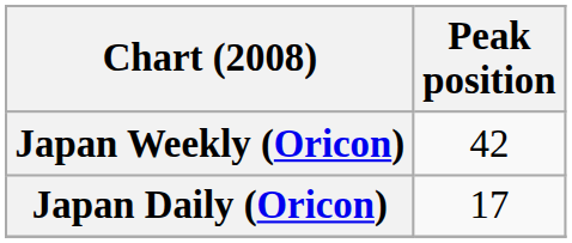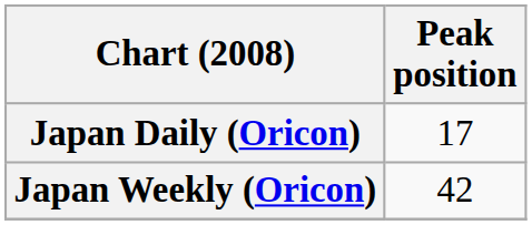rows swapped: Japan Daily (Oricon) <-> Japan Weekly (Oricon)
